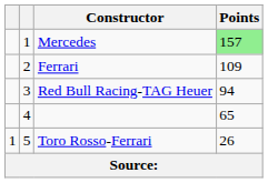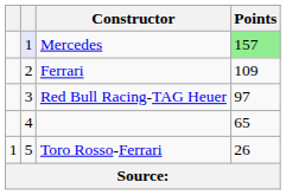Mercedes | column 2: no background -> lavender background
Red Bull Racing-TAG Heuer | Points: 94 -> 97
